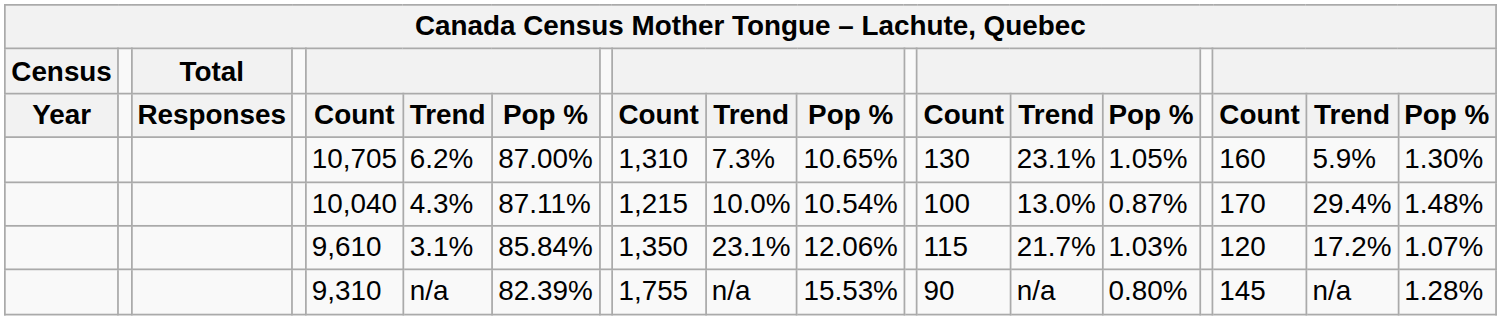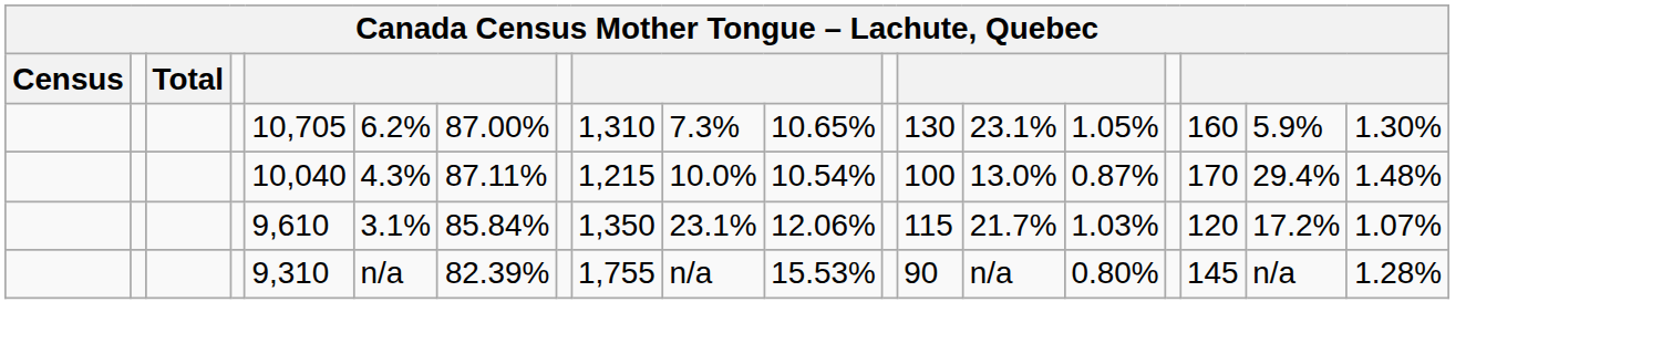- row: Year | Responses | Count | Trend | Pop % | Count | Trend | Pop % | Count | Trend | Pop % | Count | Trend | Pop %
